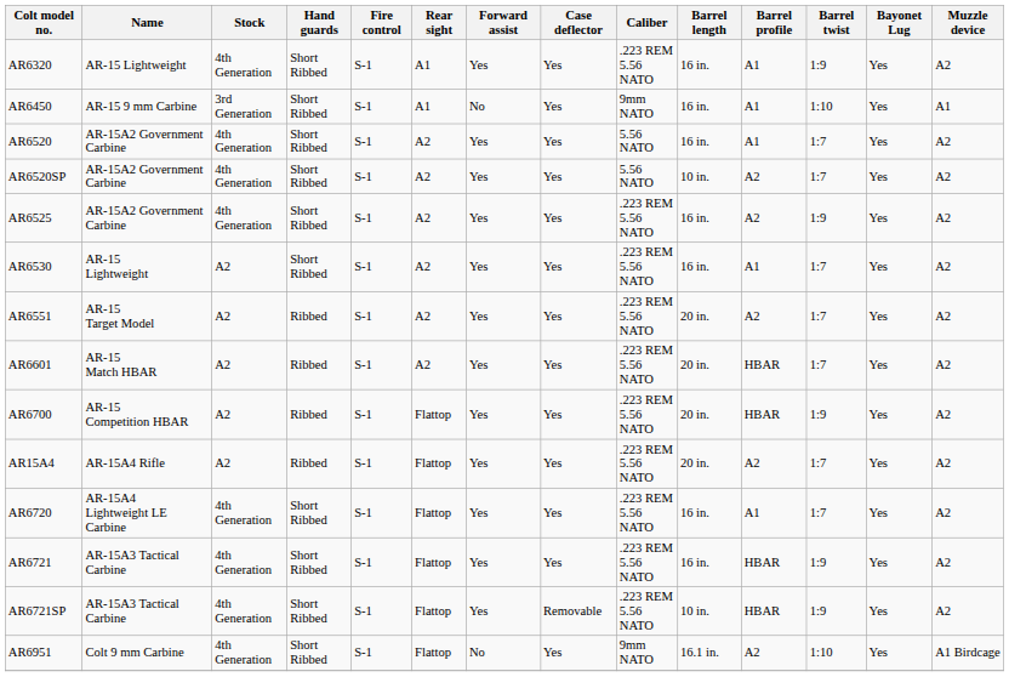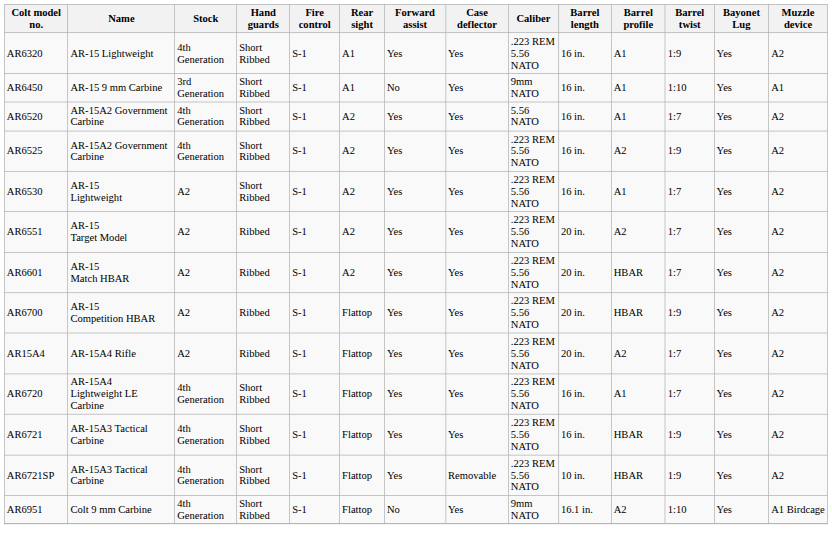- row: AR6520SP | AR-15A2 Government Carbine | 4th Generation | Short Ribbed | S-1 | A2 | Yes | Yes | 5.56 NATO | 10 in. | A2 | 1:7 | Yes | A2
